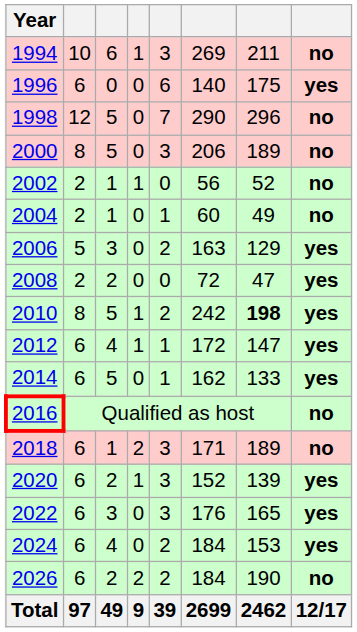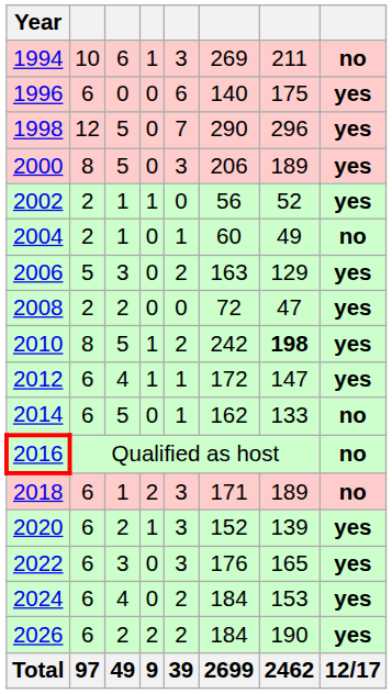1998 | column 8: no -> yes
2000 | column 8: no -> yes
2002 | column 8: no -> yes
2014 | column 8: yes -> no
2026 | column 8: no -> yes
